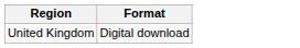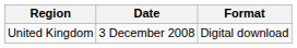+ column: Date | 3 December 2008
